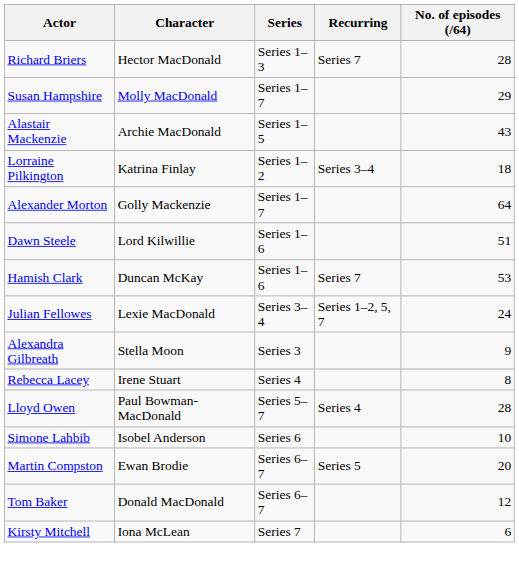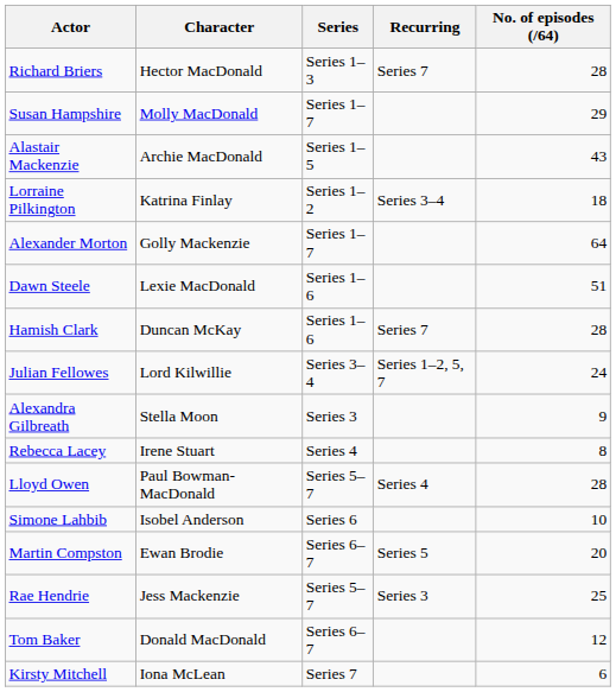Dawn Steele | Character: Lord Kilwillie -> Lexie MacDonald
Hamish Clark | No. of episodes (/64): 53 -> 28
Julian Fellowes | Character: Lexie MacDonald -> Lord Kilwillie
+ row: Rae Hendrie | Jess Mackenzie | Series 5–7 | Series 3 | 25
